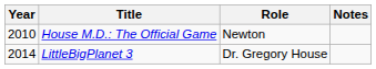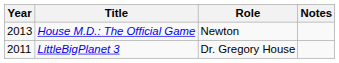House M.D.: The Official Game | Year: 2010 -> 2013
LittleBigPlanet 3 | Year: 2014 -> 2011
